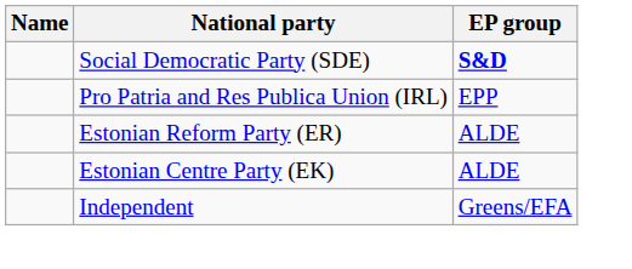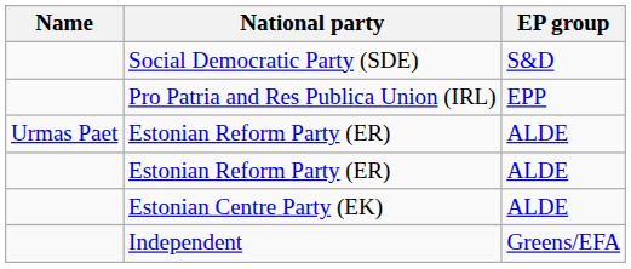Social Democratic Party (SDE) | EP group: bold -> normal
+ row: Urmas Paet | Estonian Reform Party (ER) | ALDE
